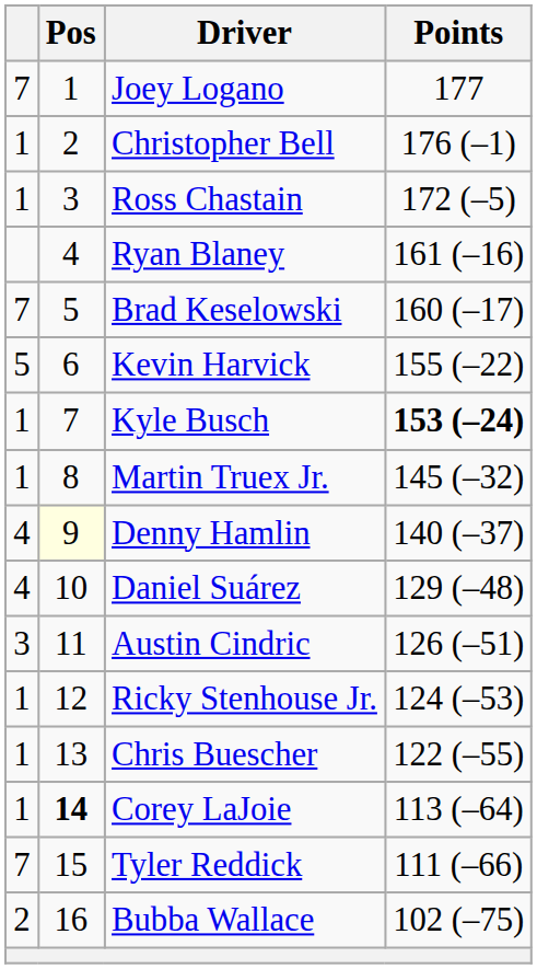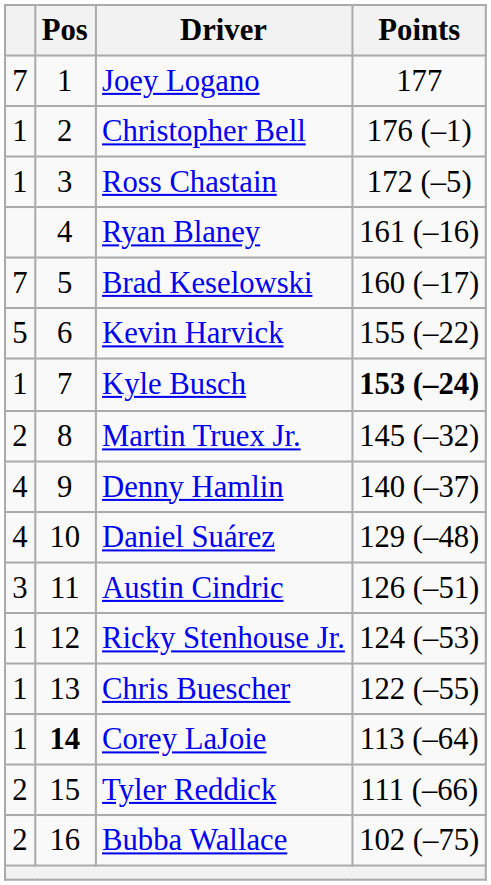Martin Truex Jr. | column 1: 1 -> 2
Denny Hamlin | Pos: lightyellow background -> no background
Tyler Reddick | column 1: 7 -> 2
